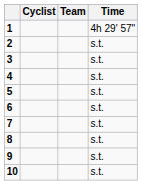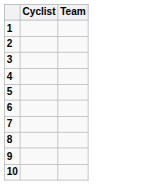- column: Time | 4h 29' 57" | s.t. | s.t. | s.t. | s.t. | s.t. | s.t. | s.t. | s.t. | s.t.
